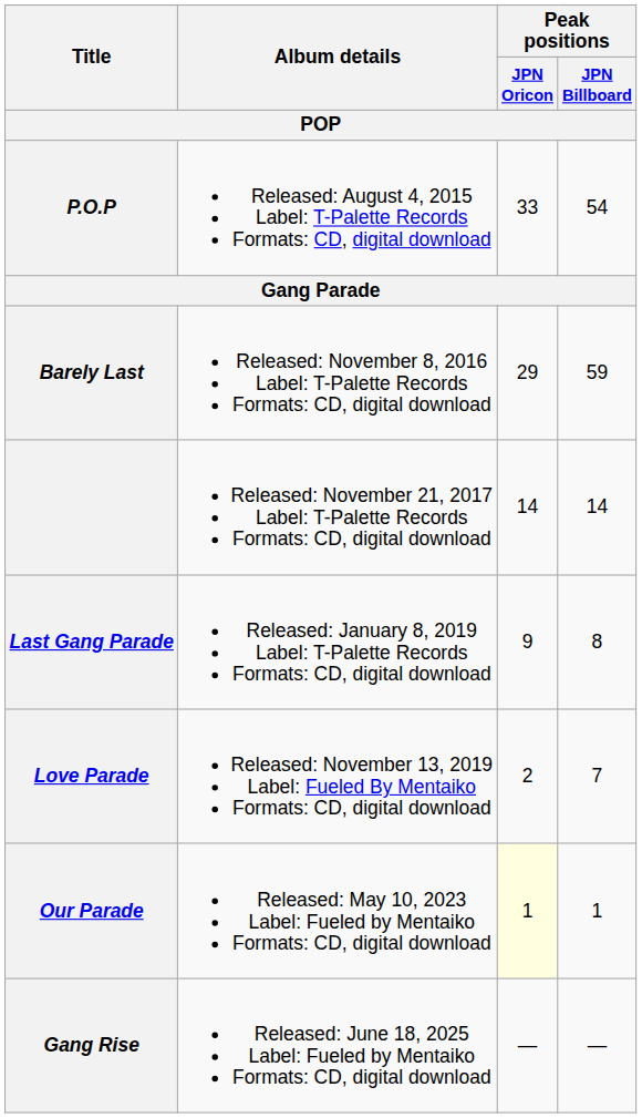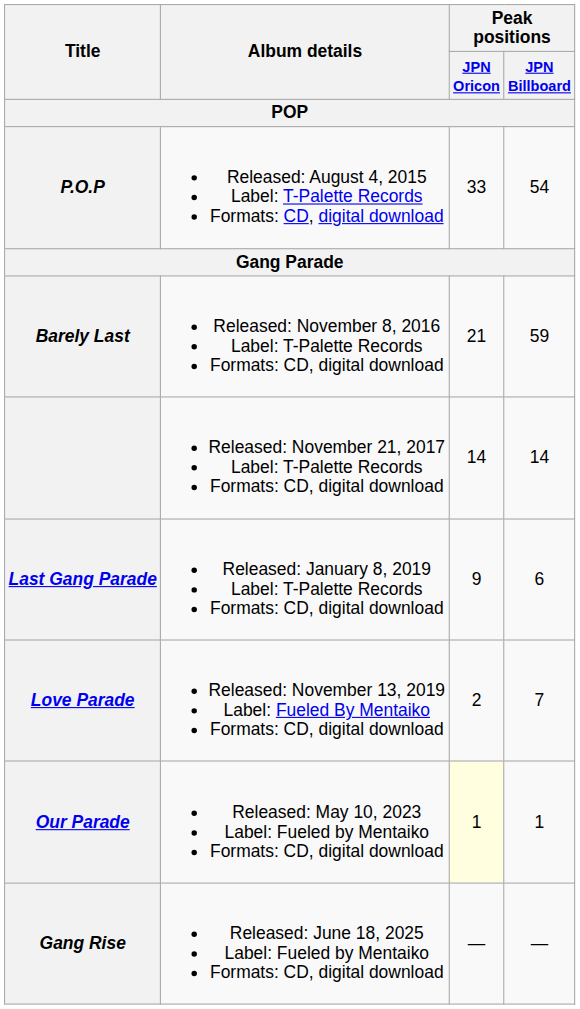Barely Last | Peak positions / JPN Oricon: 29 -> 21
Last Gang Parade | Peak positions / JPN Billboard: 8 -> 6
